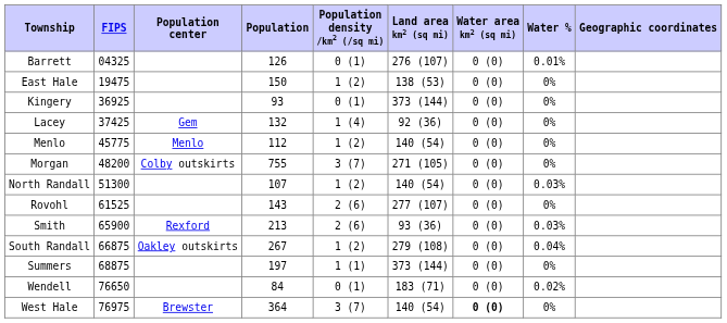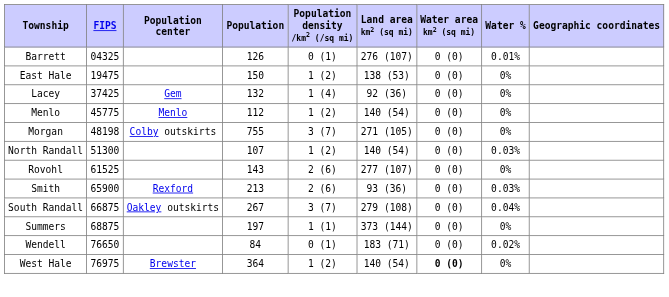- row: Kingery | 36925 | 93 | 0 (1) | 373 (144) | 0 (0) | 0%
Morgan | FIPS: 48200 -> 48198
South Randall | Population density /km2 (/sq mi): 1 (2) -> 3 (7)
West Hale | Population density /km2 (/sq mi): 3 (7) -> 1 (2)
